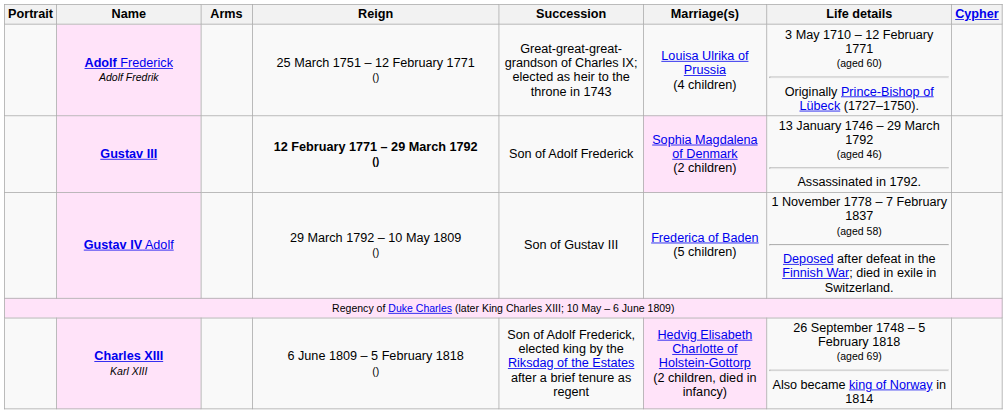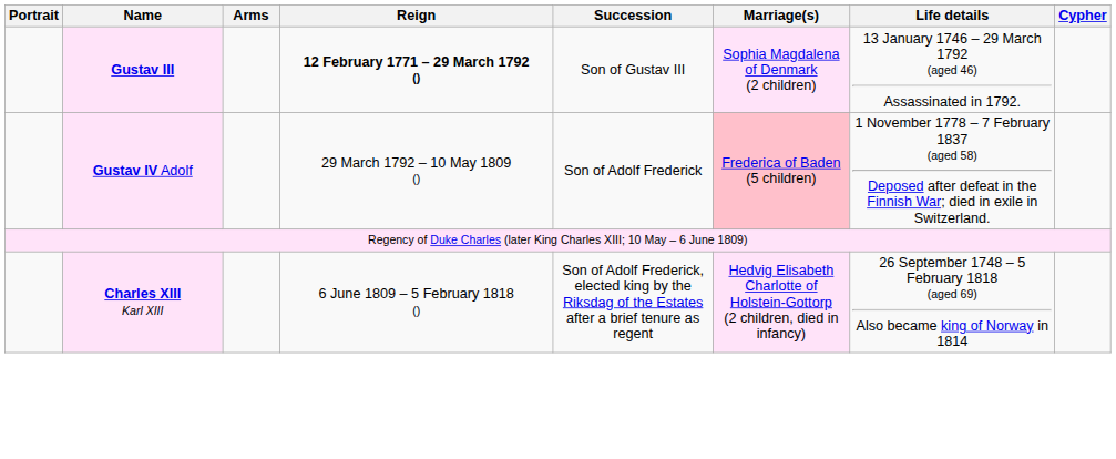- row: Adolf Frederick Adolf Fredrik | 25 March 1751 – 12 February 1771 () | Great-great-great-grandson of Charles IX; elected as heir to the throne in 1743 | Louisa Ulrika of Prussia (4 children) | 3 May 1710 – 12 February 1771 (aged 60) Originally Prince-Bishop of Lübeck (1727–1750).
Gustav III | Succession: Son of Adolf Frederick -> Son of Gustav III
Gustav IV Adolf | Succession: Son of Gustav III -> Son of Adolf Frederick
Gustav IV Adolf | Marriage(s): no background -> pink background
